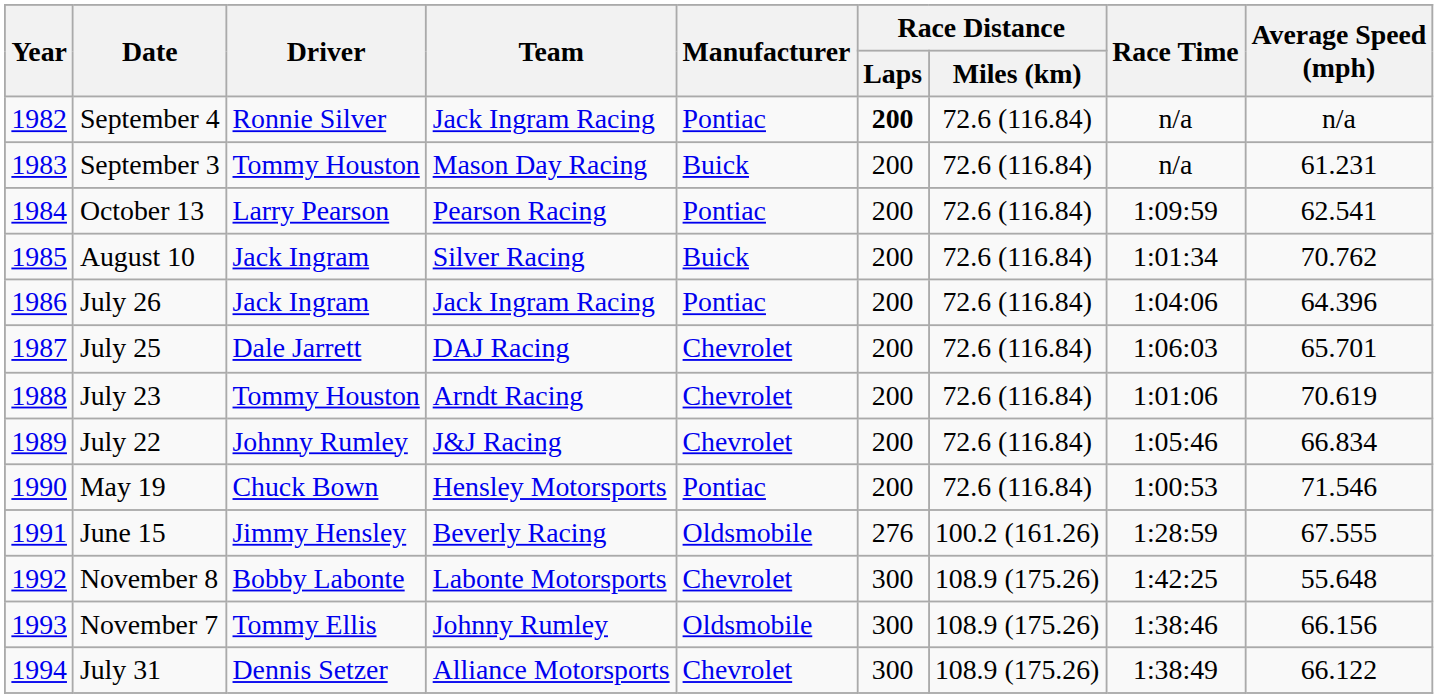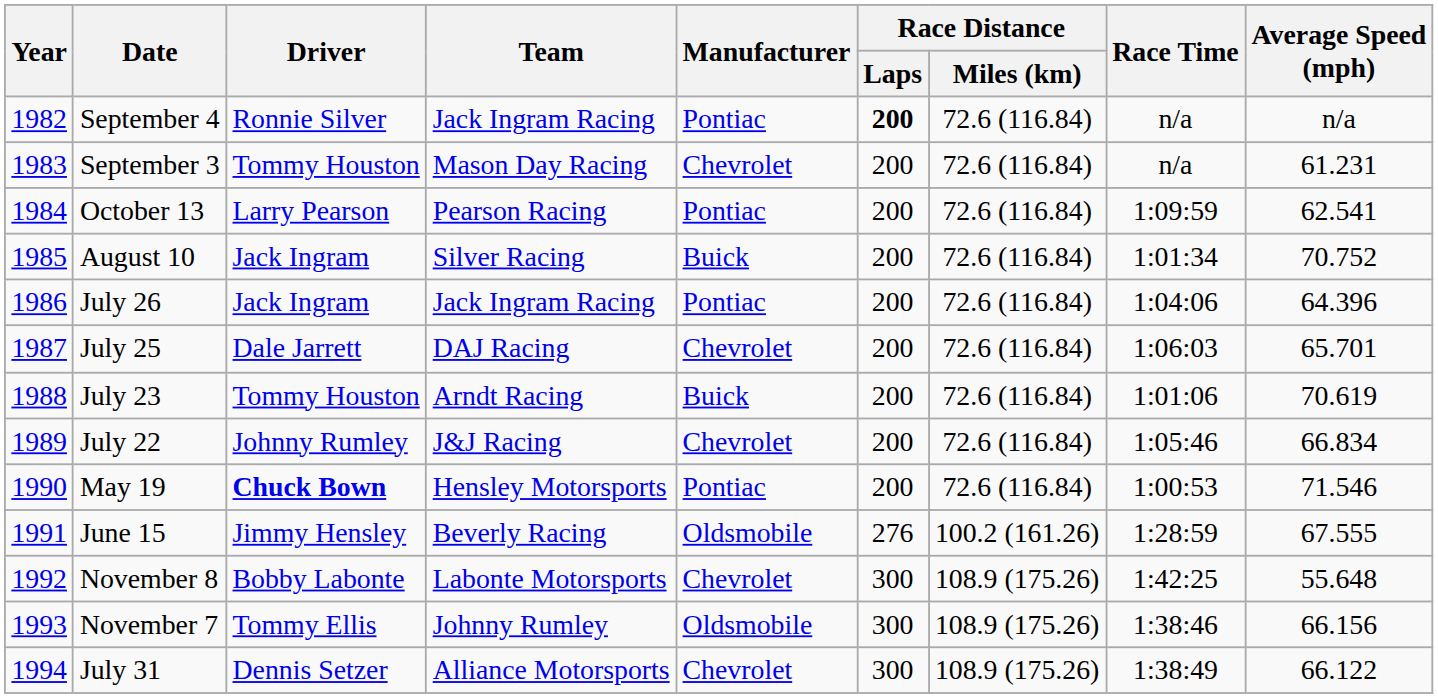September 3 | Manufacturer: Buick -> Chevrolet
August 10 | Average Speed (mph): 70.762 -> 70.752
July 23 | Manufacturer: Chevrolet -> Buick
May 19 | Driver: normal -> bold
